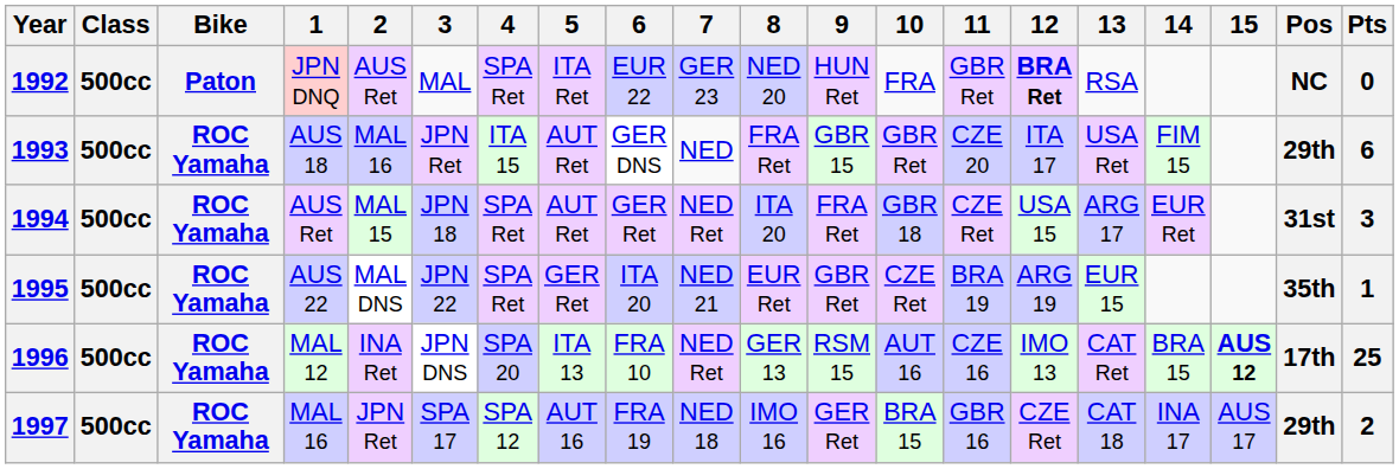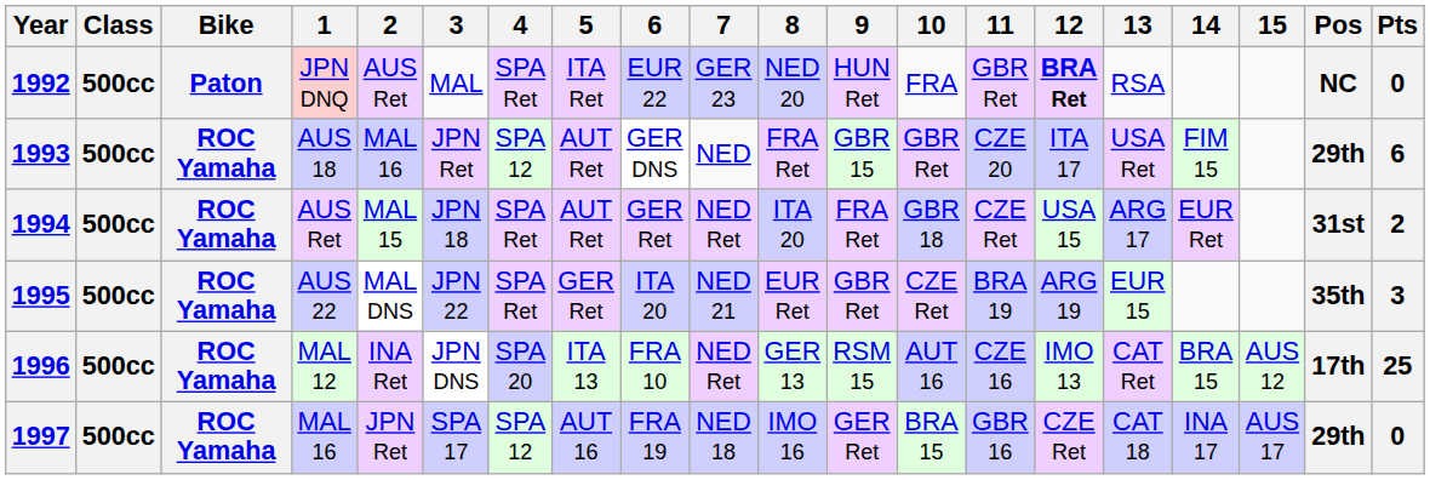1993 | 4: ITA 15 -> SPA 12
1994 | Pts: 3 -> 2
1995 | Pts: 1 -> 3
1996 | 15: bold -> normal
1997 | Pts: 2 -> 0
